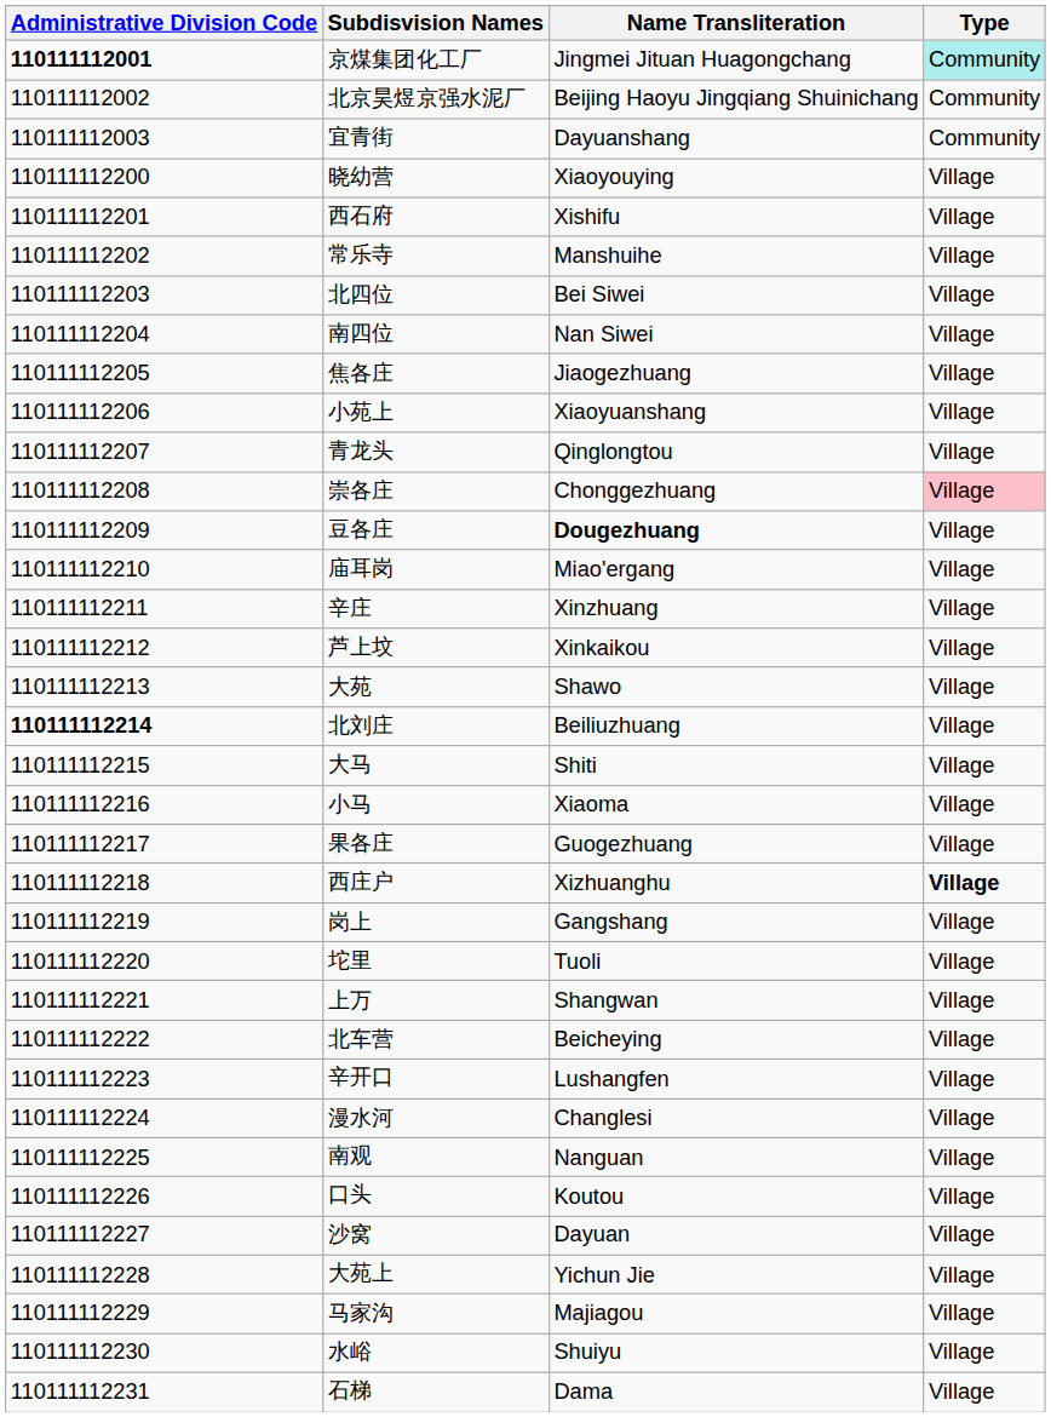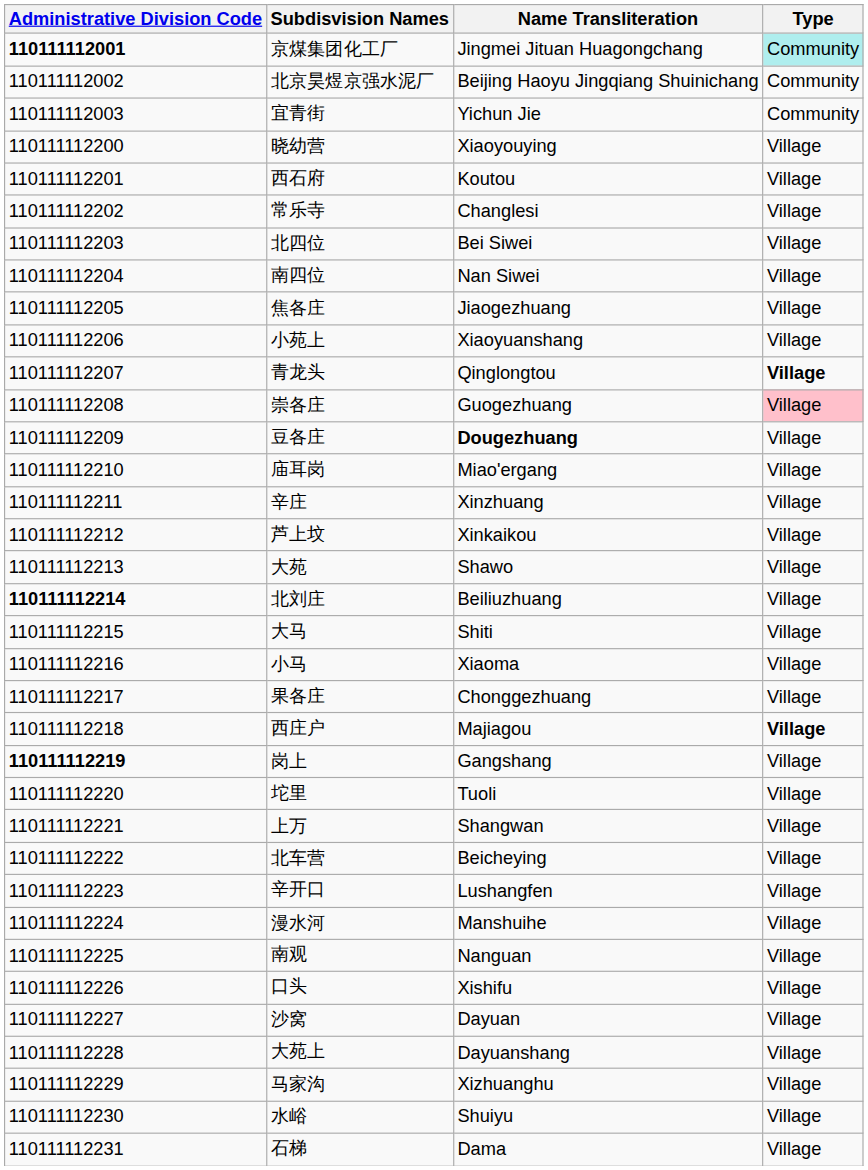宜青街 | Name Transliteration: Dayuanshang -> Yichun Jie
西石府 | Name Transliteration: Xishifu -> Koutou
常乐寺 | Name Transliteration: Manshuihe -> Changlesi
青龙头 | Type: normal -> bold
崇各庄 | Name Transliteration: Chonggezhuang -> Guogezhuang
果各庄 | Name Transliteration: Guogezhuang -> Chonggezhuang
西庄户 | Name Transliteration: Xizhuanghu -> Majiagou
岗上 | Administrative Division Code: normal -> bold
漫水河 | Name Transliteration: Changlesi -> Manshuihe
口头 | Name Transliteration: Koutou -> Xishifu
大苑上 | Name Transliteration: Yichun Jie -> Dayuanshang
马家沟 | Name Transliteration: Majiagou -> Xizhuanghu
